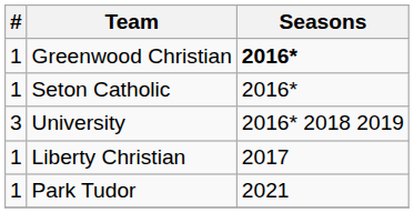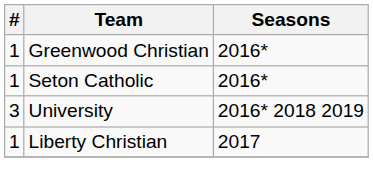Greenwood Christian | Seasons: bold -> normal
- row: 1 | Park Tudor | 2021
